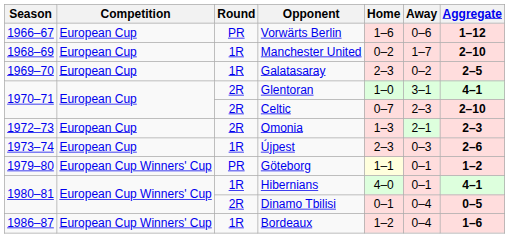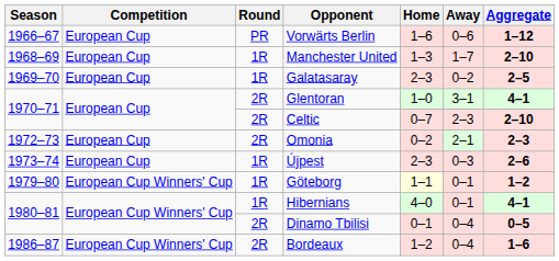Manchester United | Home: 0–2 -> 1–3
Omonia | Home: 1–3 -> 0–2
Göteborg | Round: PR -> 1R
Bordeaux | Round: 1R -> 2R
